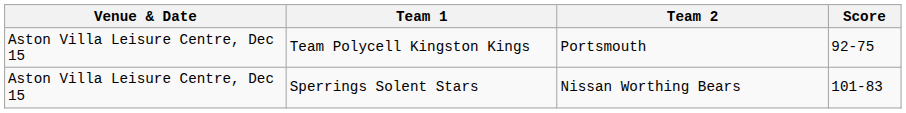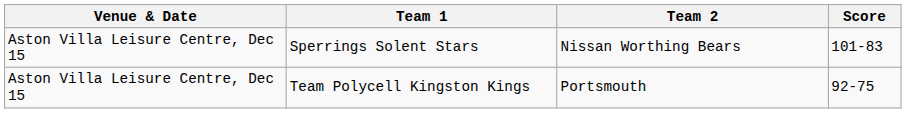rows swapped: Sperrings Solent Stars <-> Team Polycell Kingston Kings
